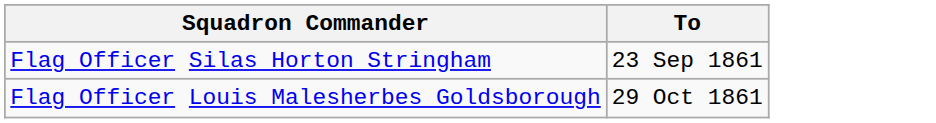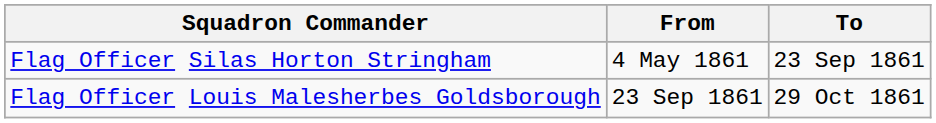+ column: From | 4 May 1861 | 23 Sep 1861
